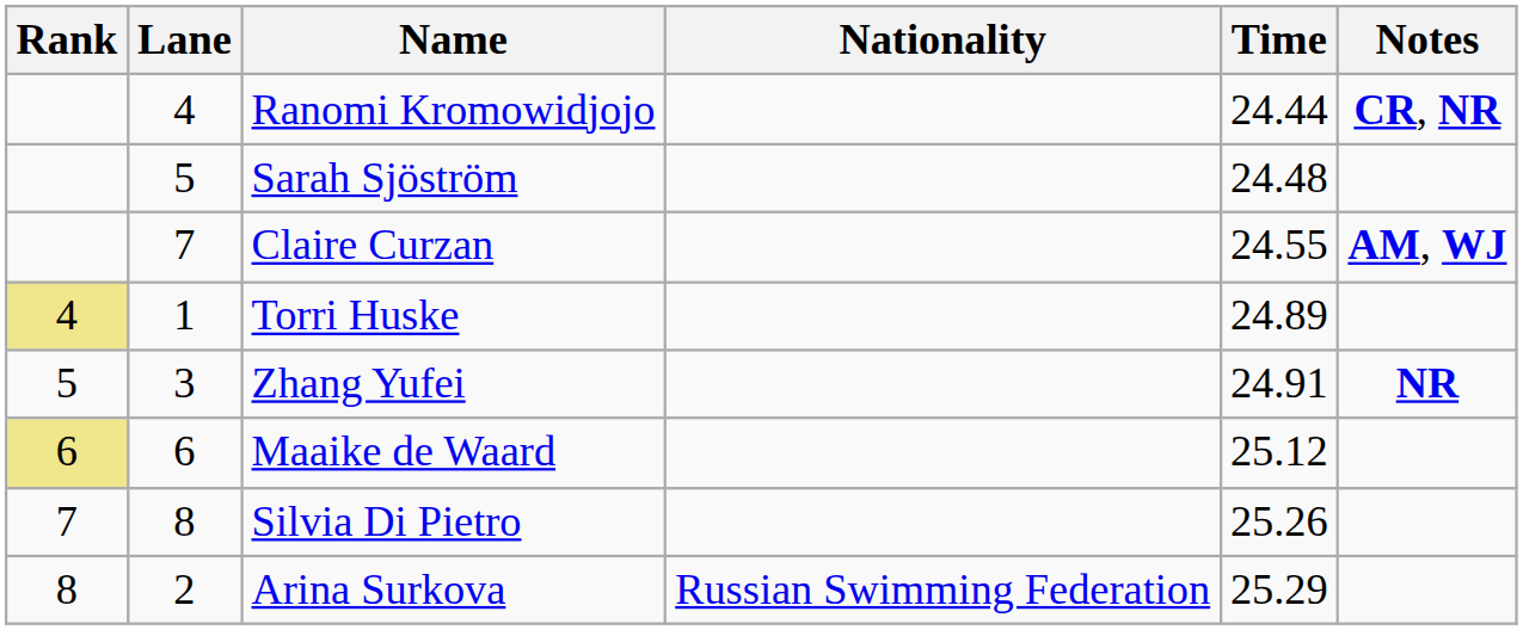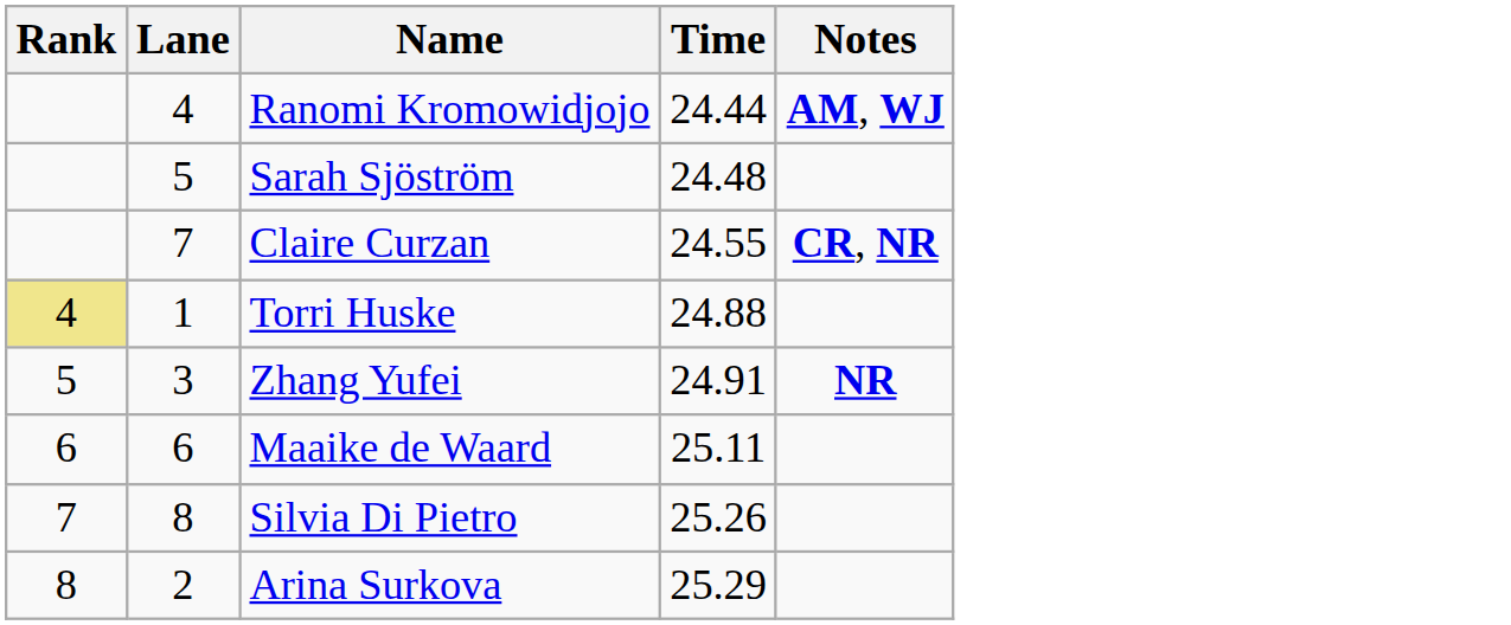- column: Nationality | Russian Swimming Federation
Ranomi Kromowidjojo | Notes: CR, NR -> AM, WJ
Claire Curzan | Notes: AM, WJ -> CR, NR
Torri Huske | Time: 24.89 -> 24.88
Maaike de Waard | Rank: khaki background -> no background
Maaike de Waard | Time: 25.12 -> 25.11
